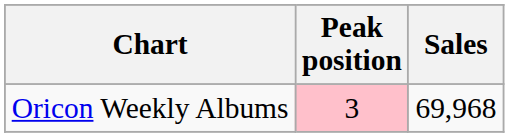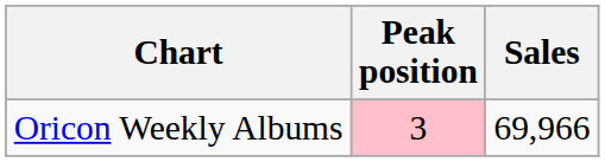Oricon Weekly Albums | Sales: 69,968 -> 69,966
